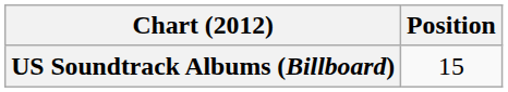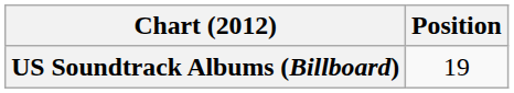US Soundtrack Albums (Billboard) | Position: 15 -> 19
